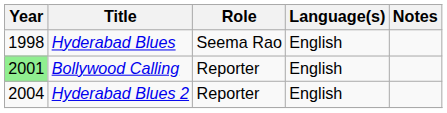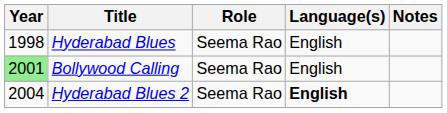Bollywood Calling | Role: Reporter -> Seema Rao
Hyderabad Blues 2 | Role: Reporter -> Seema Rao
Hyderabad Blues 2 | Language(s): normal -> bold
